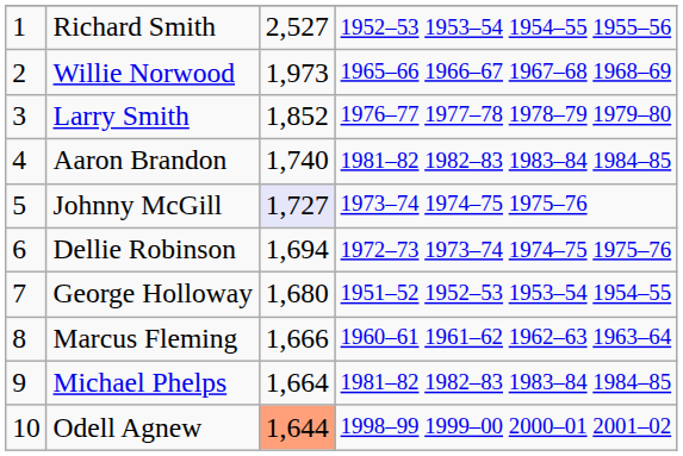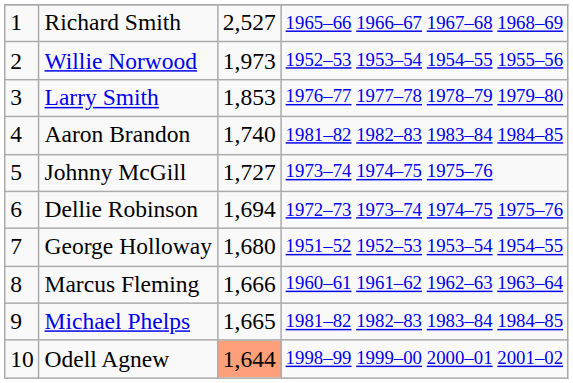Richard Smith | column 4: 1952–53 1953–54 1954–55 1955–56 -> 1965–66 1966–67 1967–68 1968–69
Willie Norwood | column 4: 1965–66 1966–67 1967–68 1968–69 -> 1952–53 1953–54 1954–55 1955–56
Larry Smith | column 3: 1,852 -> 1,853
Johnny McGill | column 3: lavender background -> no background
Michael Phelps | column 3: 1,664 -> 1,665
